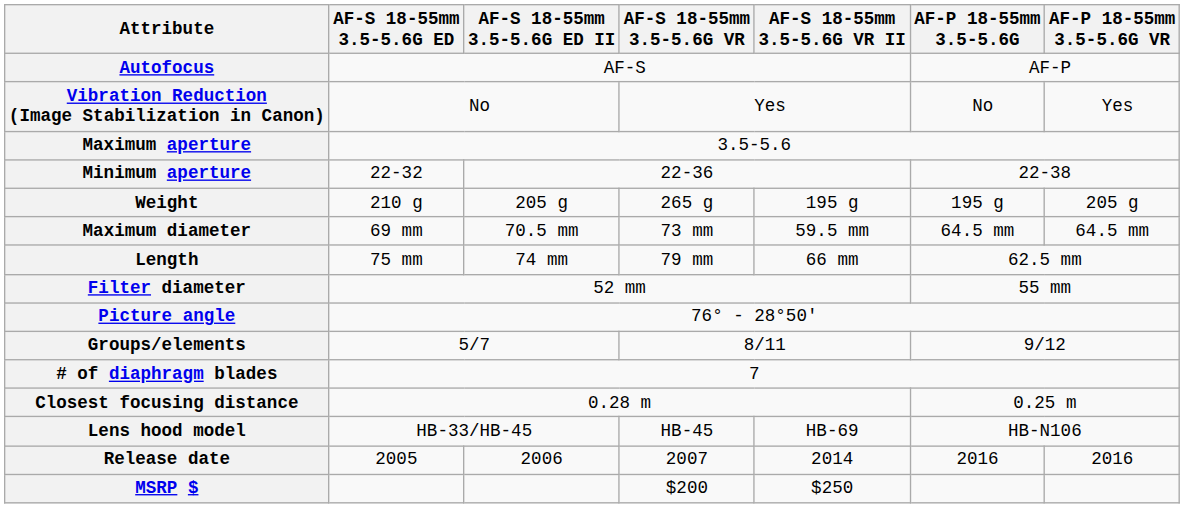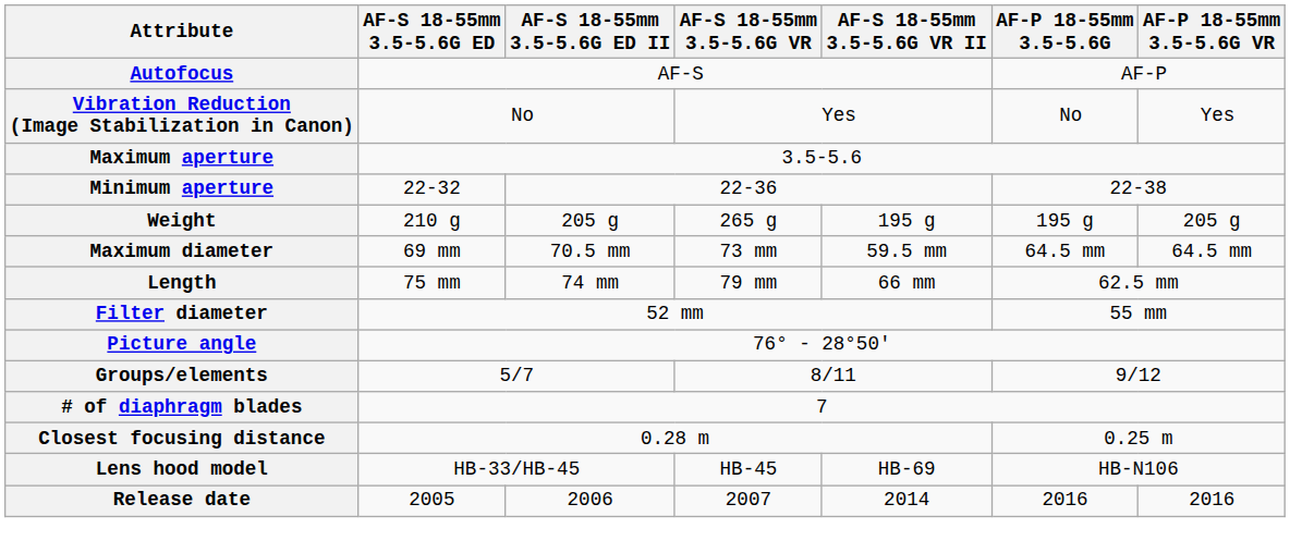- row: MSRP $ | $200 | $250
